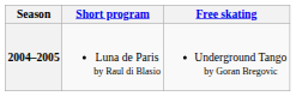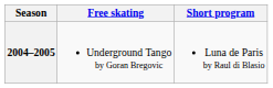columns swapped: Short program <-> Free skating
